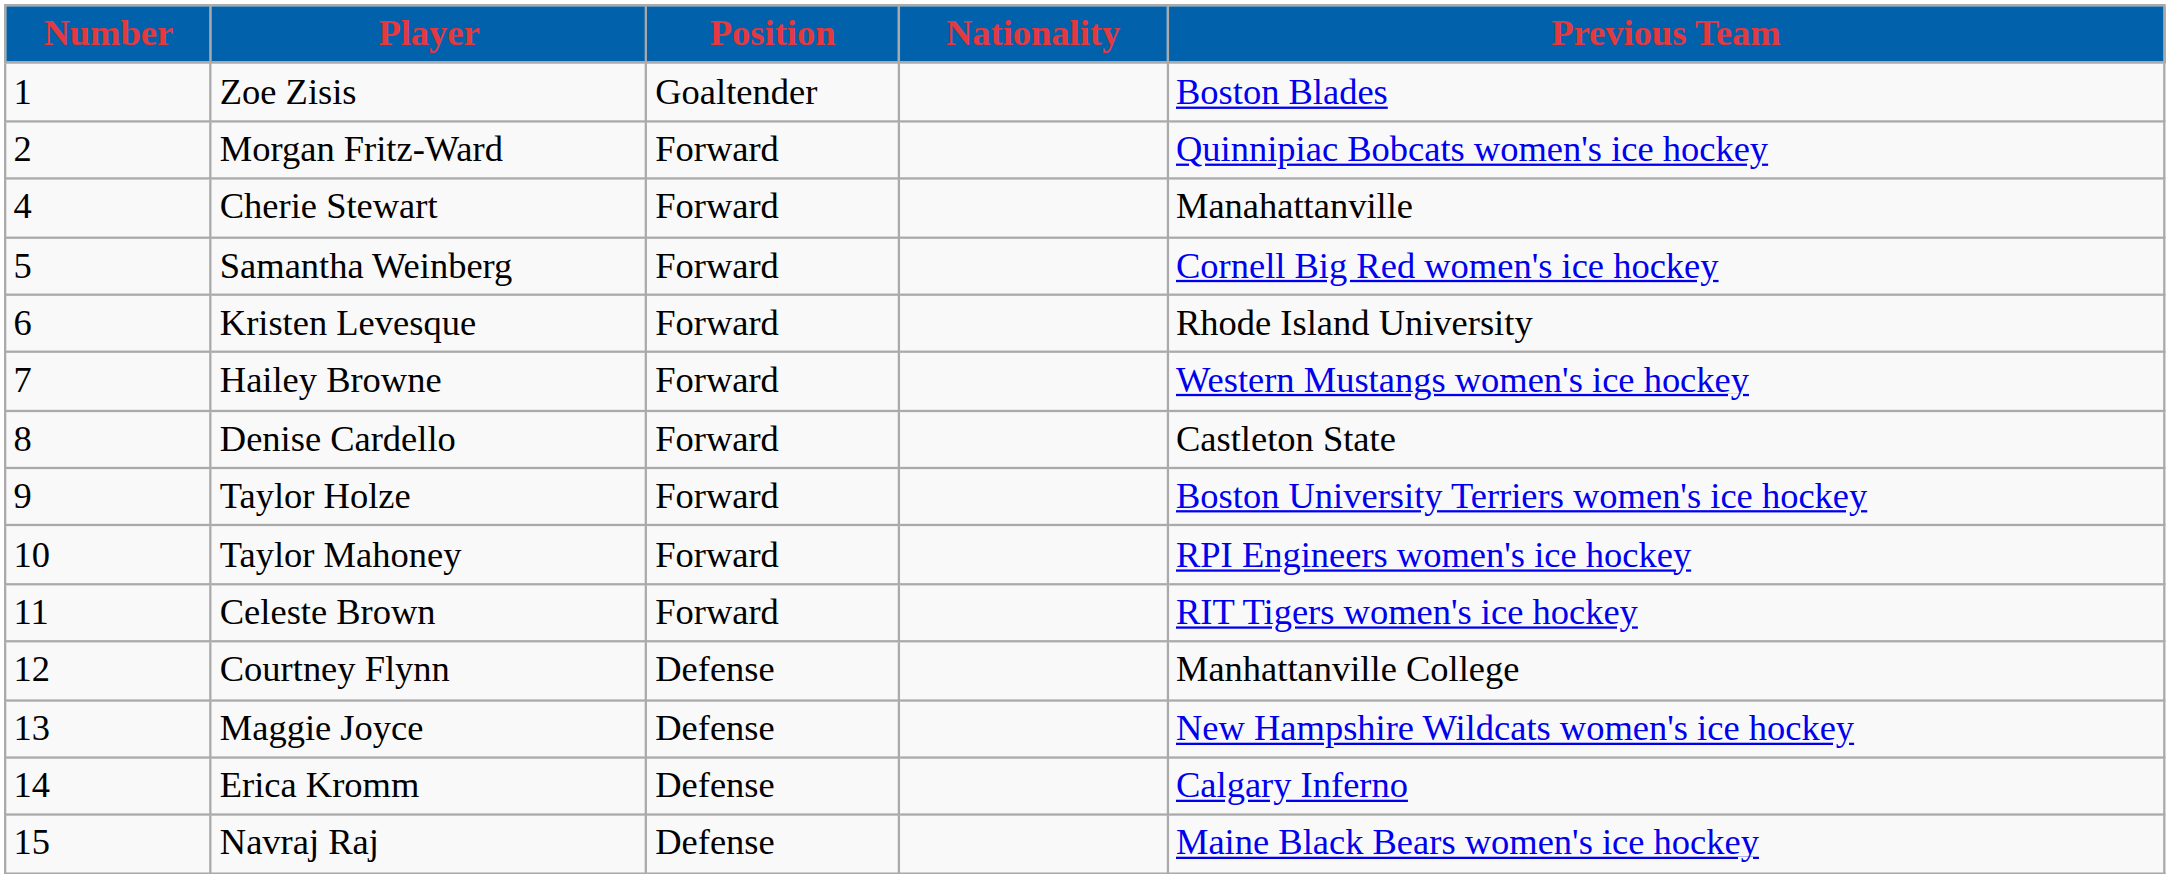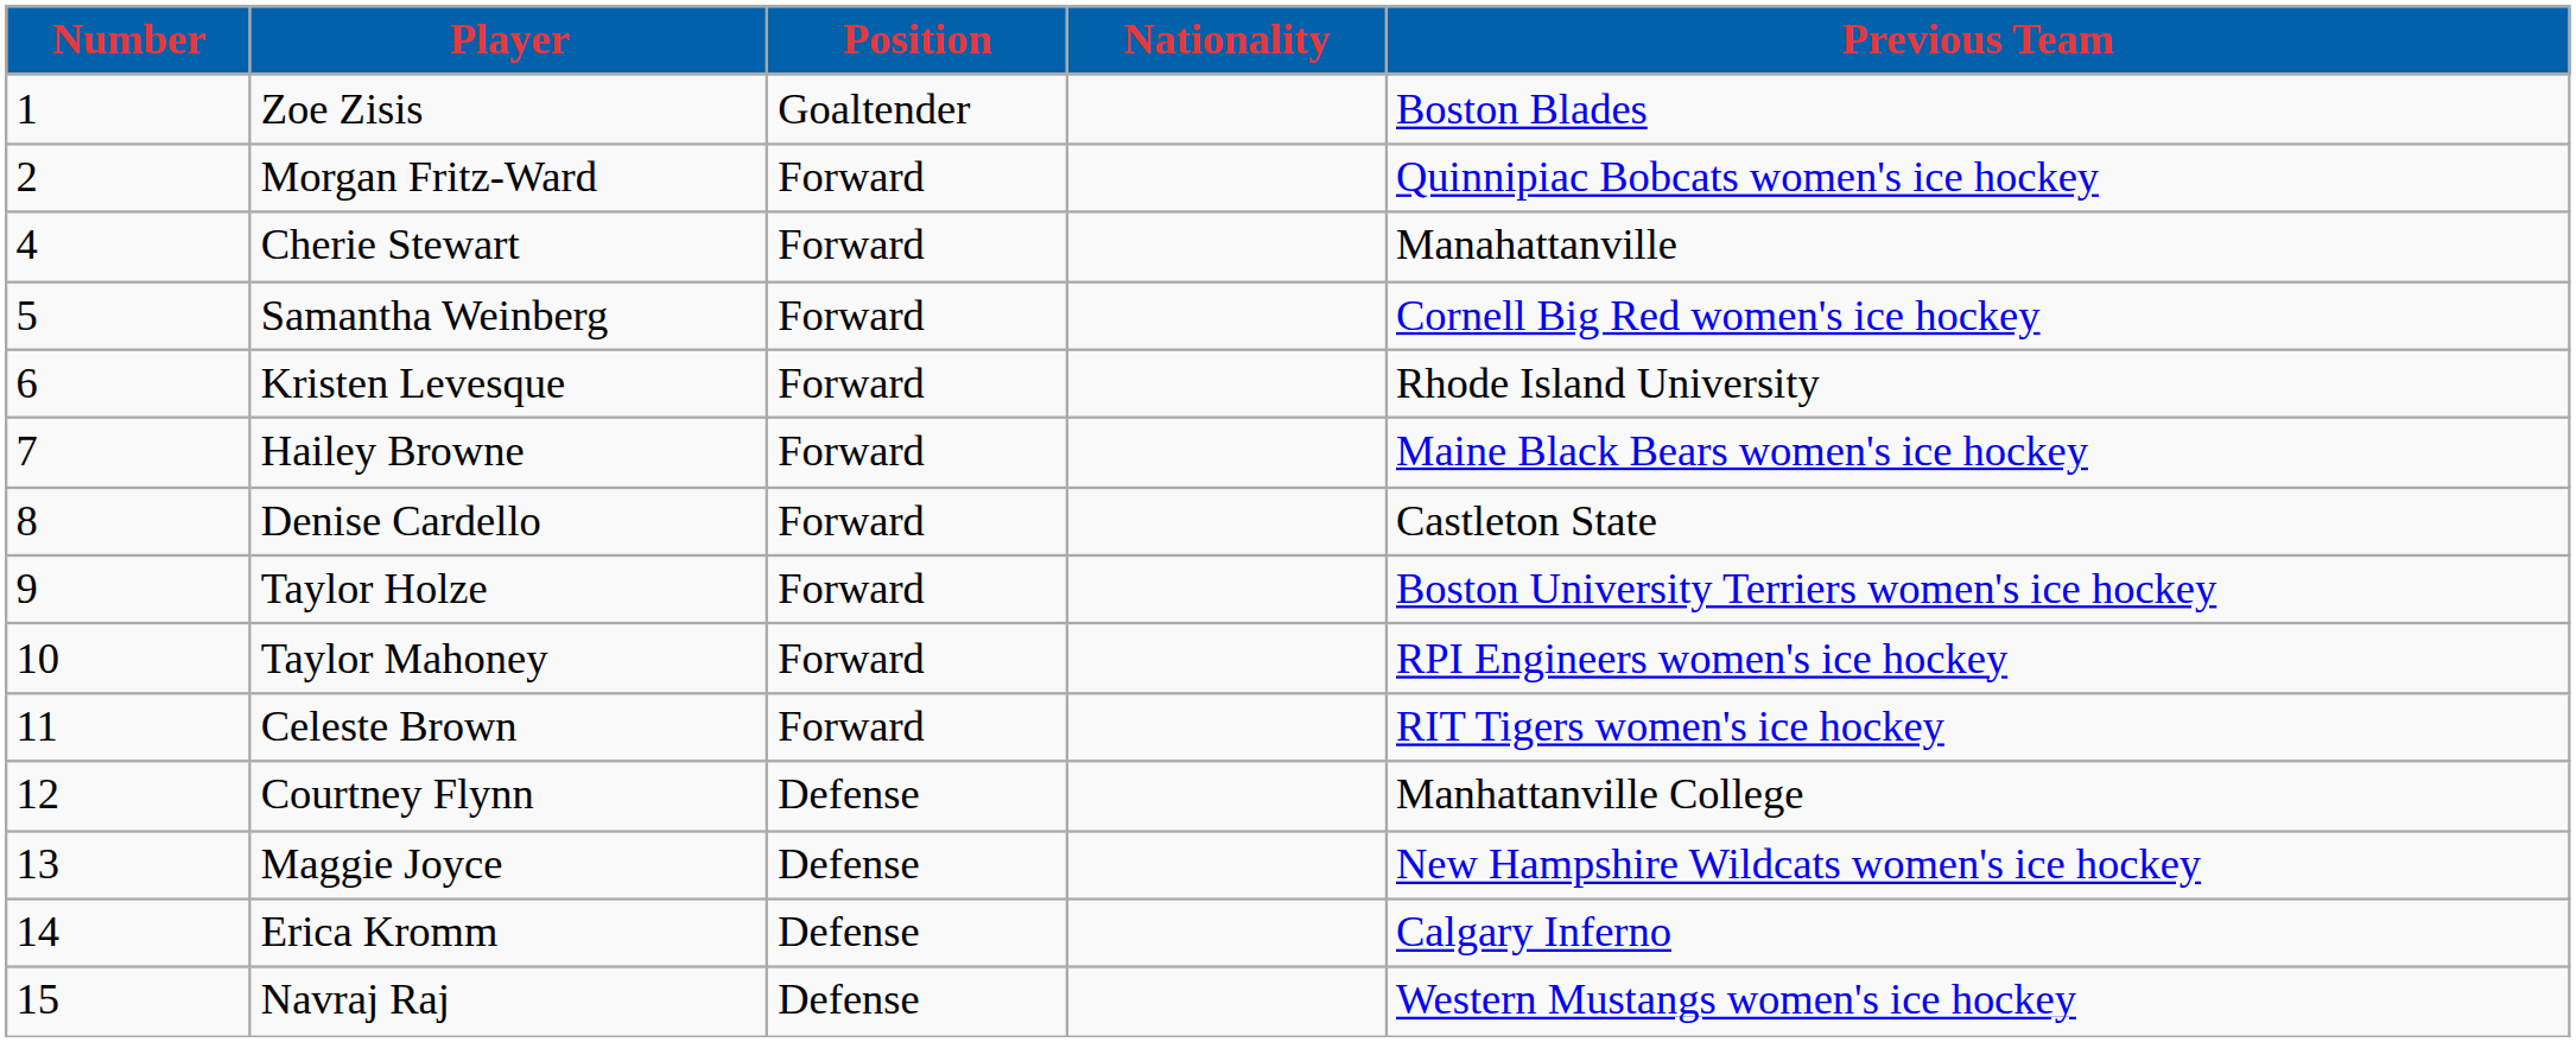Hailey Browne | Previous Team: Western Mustangs women's ice hockey -> Maine Black Bears women's ice hockey
Navraj Raj | Previous Team: Maine Black Bears women's ice hockey -> Western Mustangs women's ice hockey
